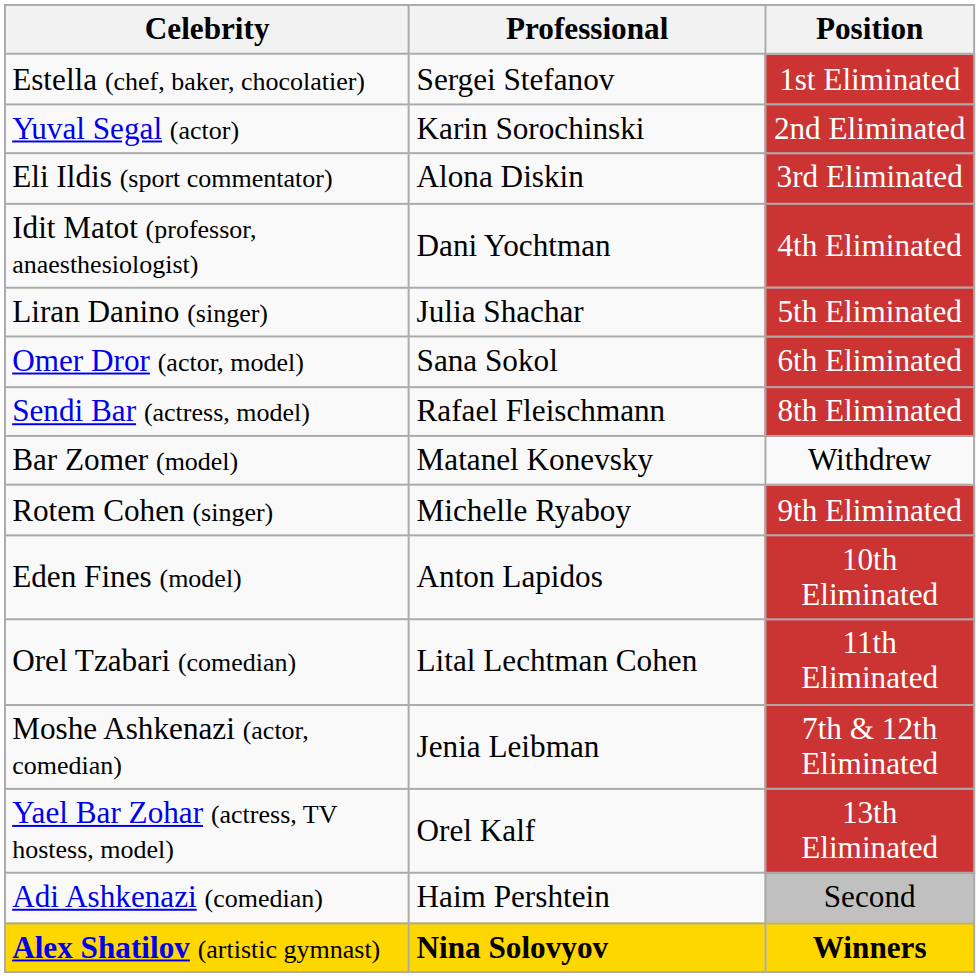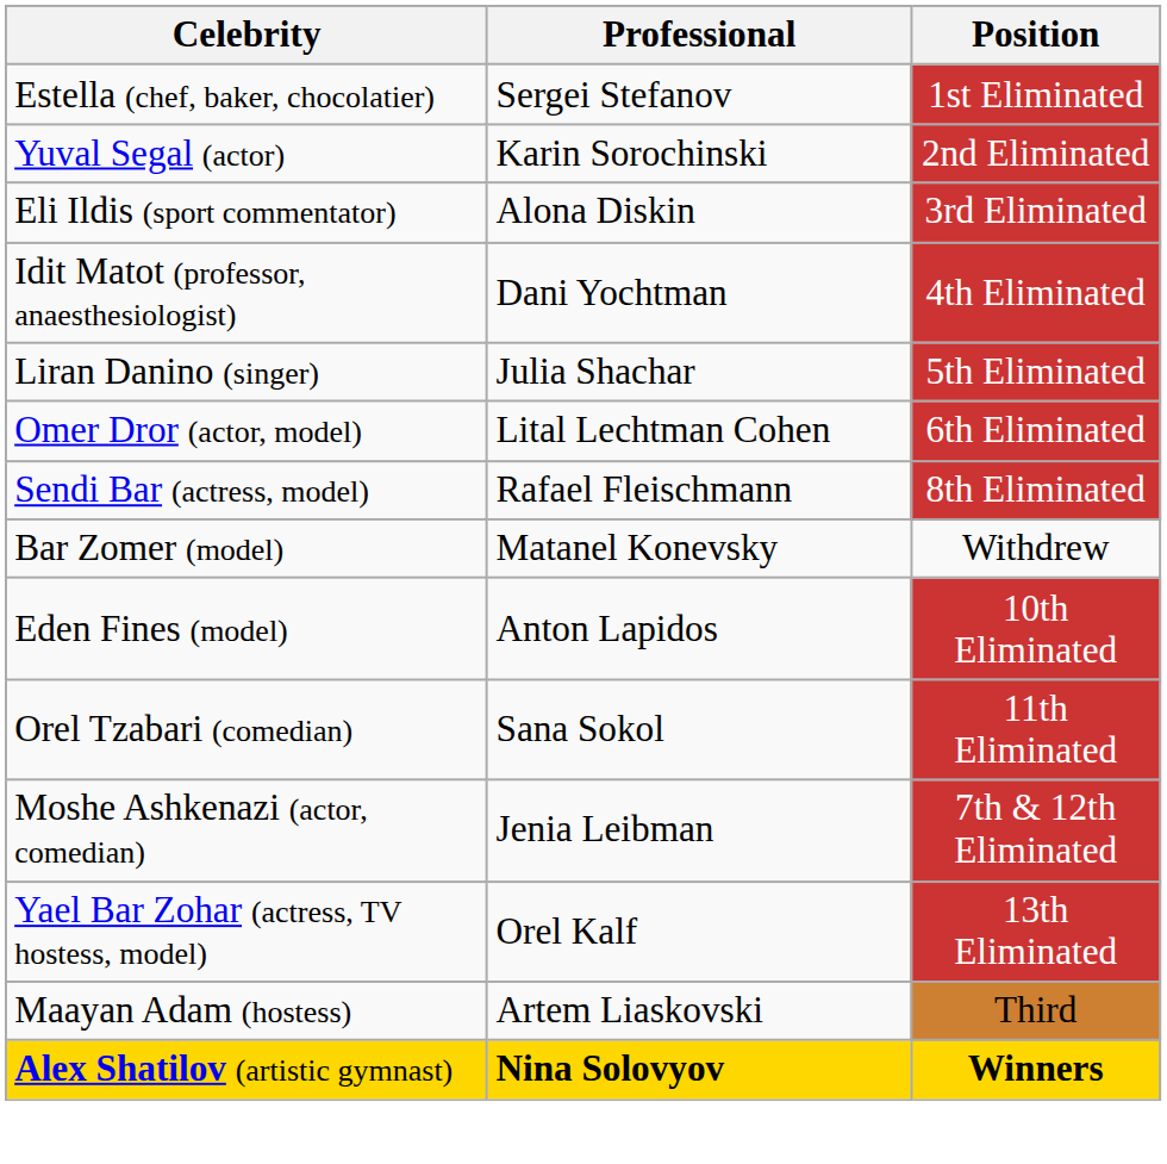Omer Dror (actor, model) | Professional: Sana Sokol -> Lital Lechtman Cohen
- row: Rotem Cohen (singer) | Michelle Ryaboy | 9th Eliminated
Orel Tzabari (comedian) | Professional: Lital Lechtman Cohen -> Sana Sokol
+ row: Maayan Adam (hostess) | Artem Liaskovski | Third
- row: Adi Ashkenazi (comedian) | Haim Pershtein | Second
